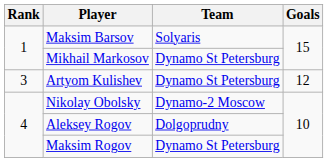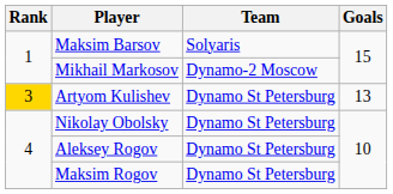Mikhail Markosov | Team: Dynamo St Petersburg -> Dynamo-2 Moscow
Artyom Kulishev | Rank: no background -> gold background
Artyom Kulishev | Goals: 12 -> 13
Nikolay Obolsky | Team: Dynamo-2 Moscow -> Dynamo St Petersburg
Aleksey Rogov | Team: Dolgoprudny -> Dynamo St Petersburg
